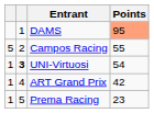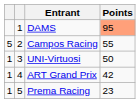UNI-Virtuosi | column 2: bold -> normal
UNI-Virtuosi | Points: 54 -> 50
